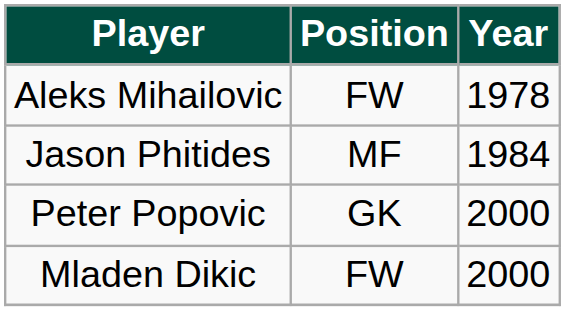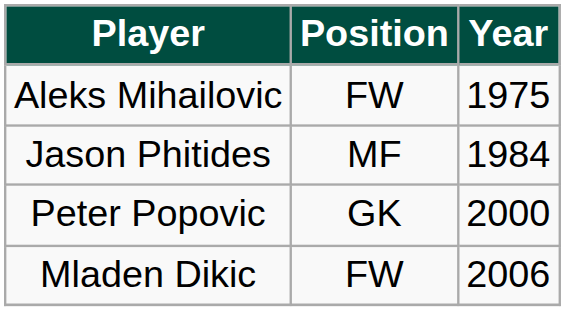Aleks Mihailovic | Year: 1978 -> 1975
Mladen Dikic | Year: 2000 -> 2006
